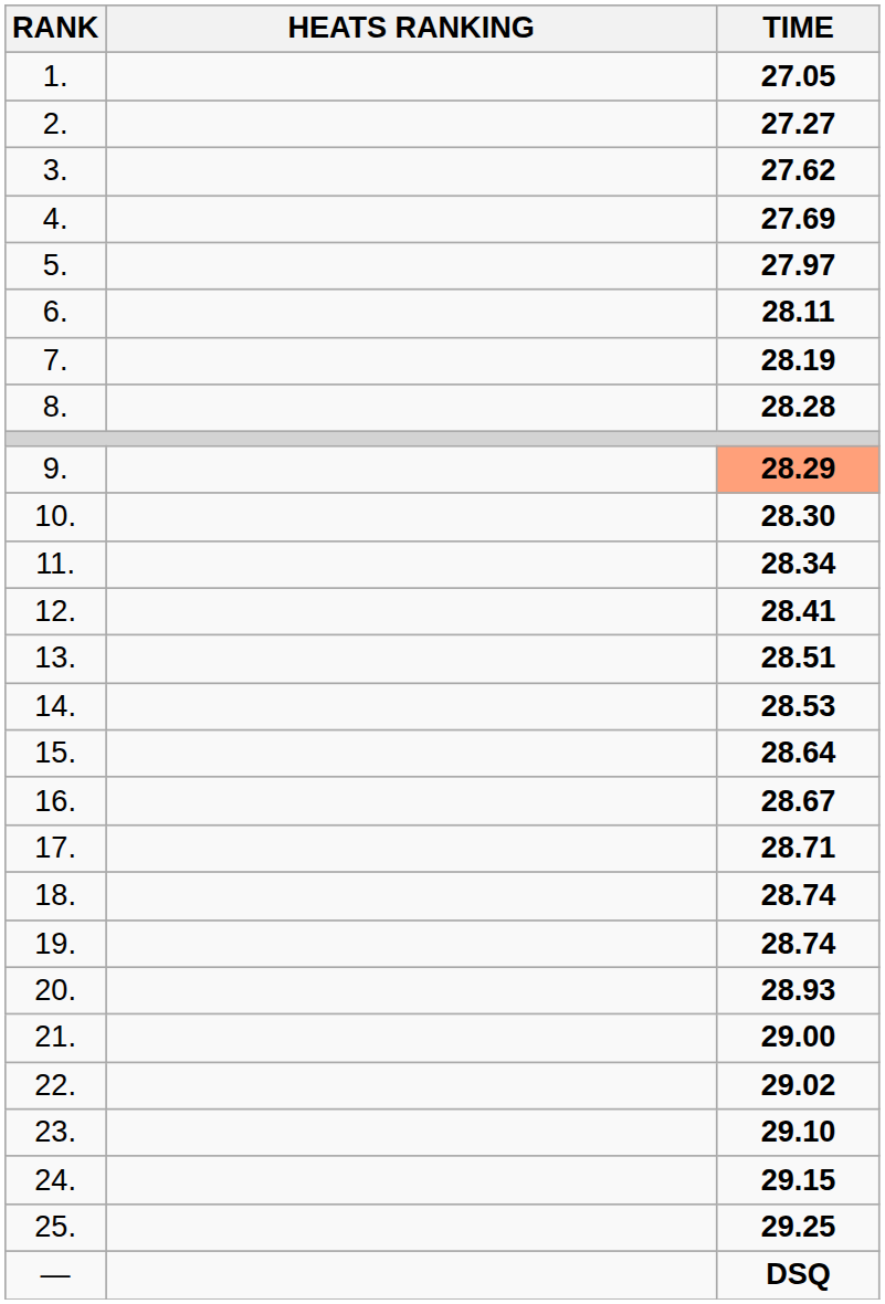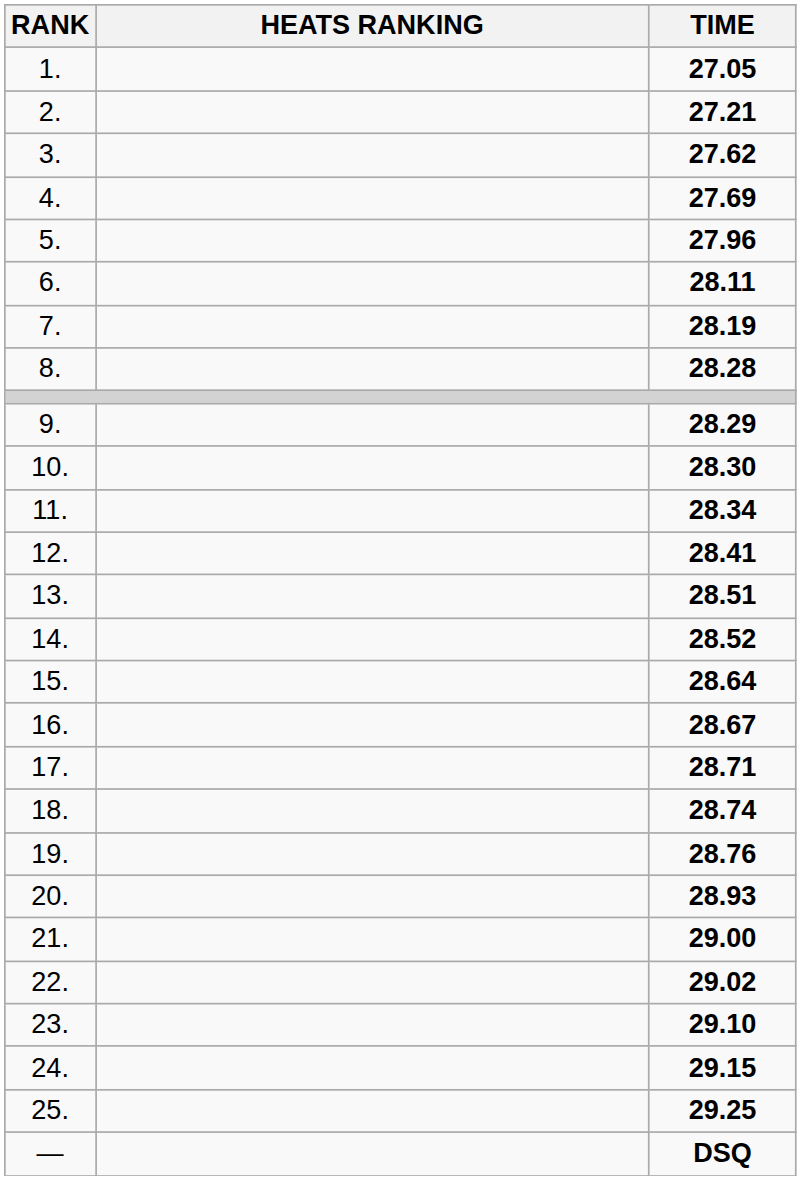2. | TIME: 27.27 -> 27.21
5. | TIME: 27.97 -> 27.96
9. | TIME: lightsalmon background -> no background
14. | TIME: 28.53 -> 28.52
19. | TIME: 28.74 -> 28.76
